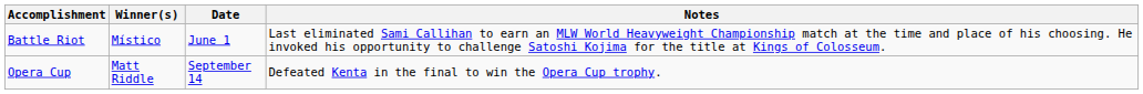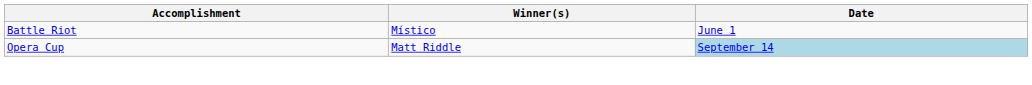- column: Notes | Last eliminated Sami Callihan to earn an MLW World Heavyweight Championship match at the time and place of his choosing. He invoked his opportunity to challenge Satoshi Kojima for the title at Kings of Colosseum. | Defeated Kenta in the final to win the Opera Cup trophy.
Opera Cup | Date: no background -> lightblue background
